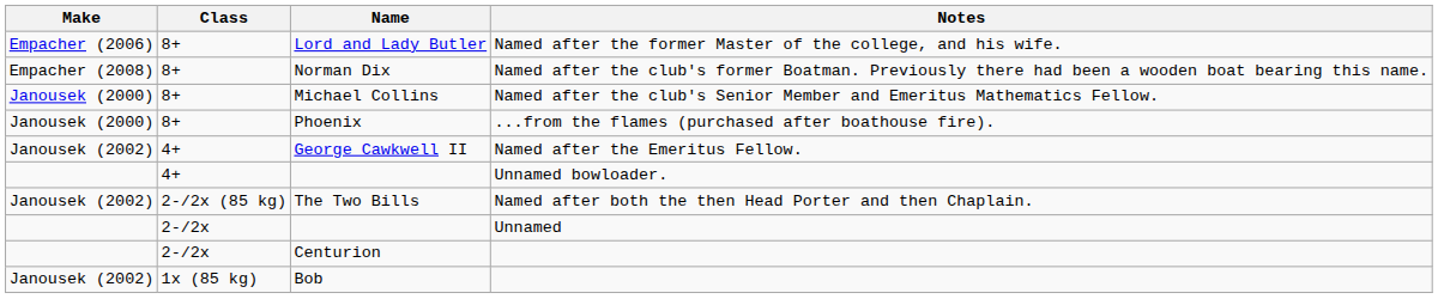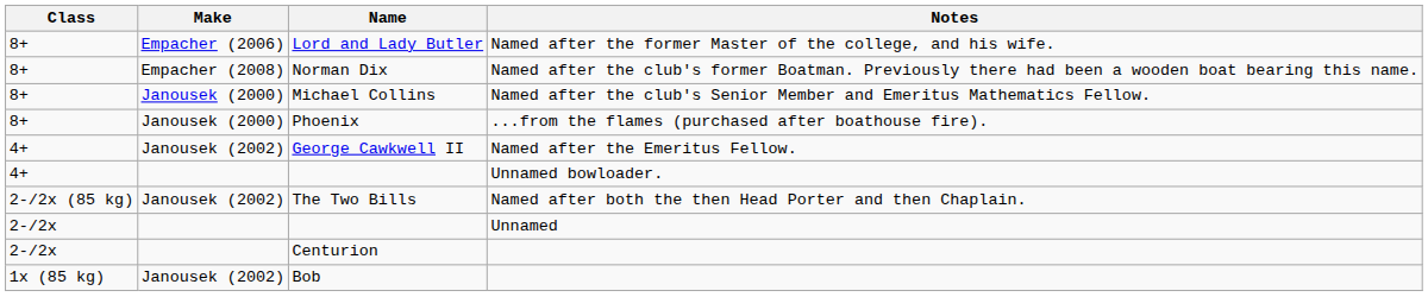columns swapped: Class <-> Make
